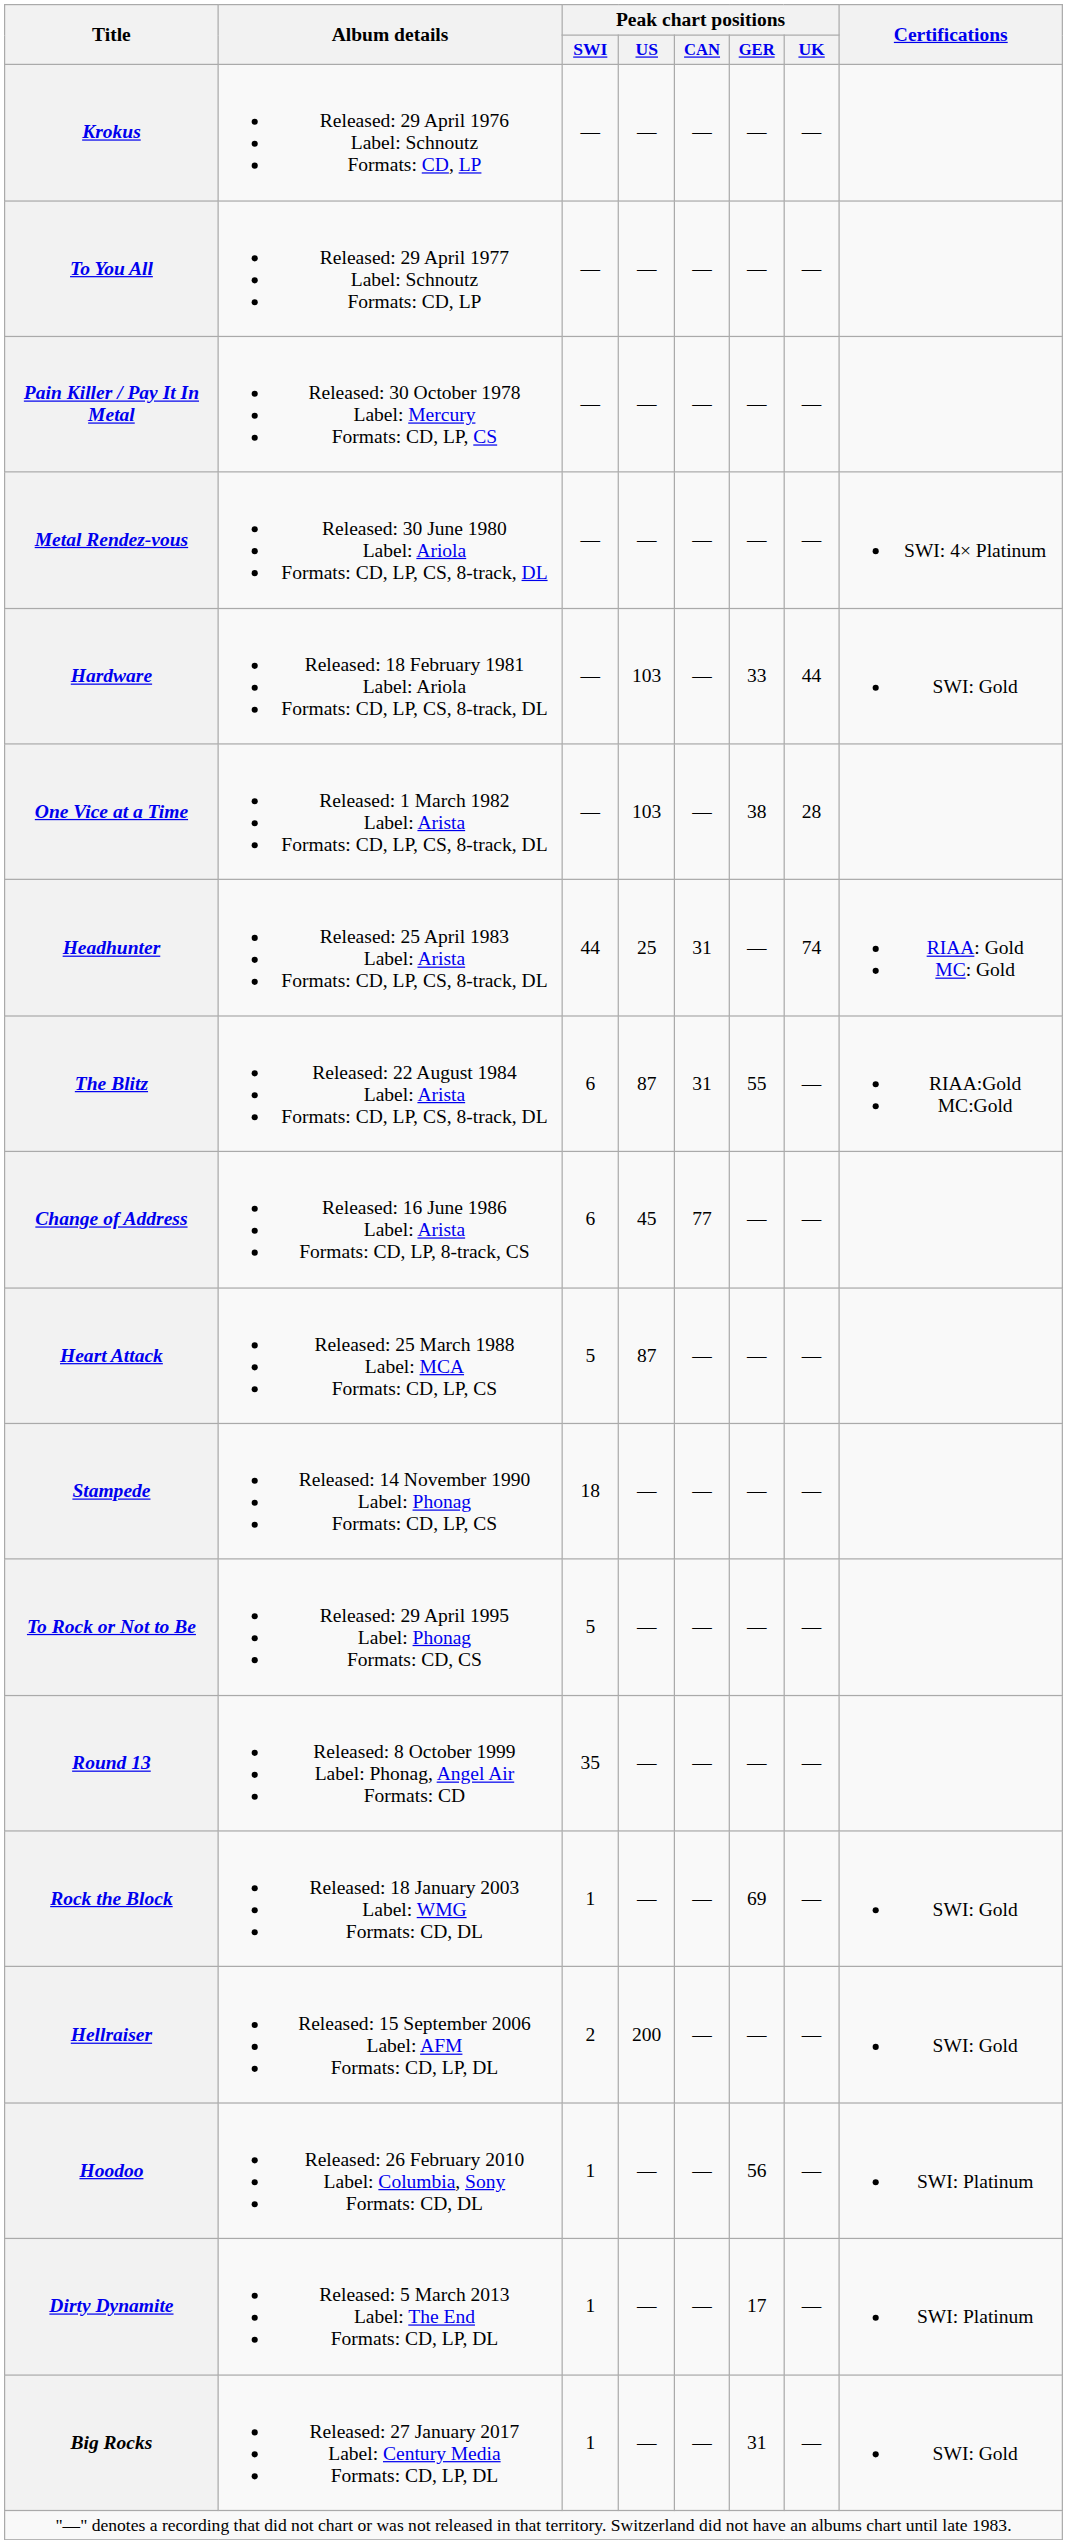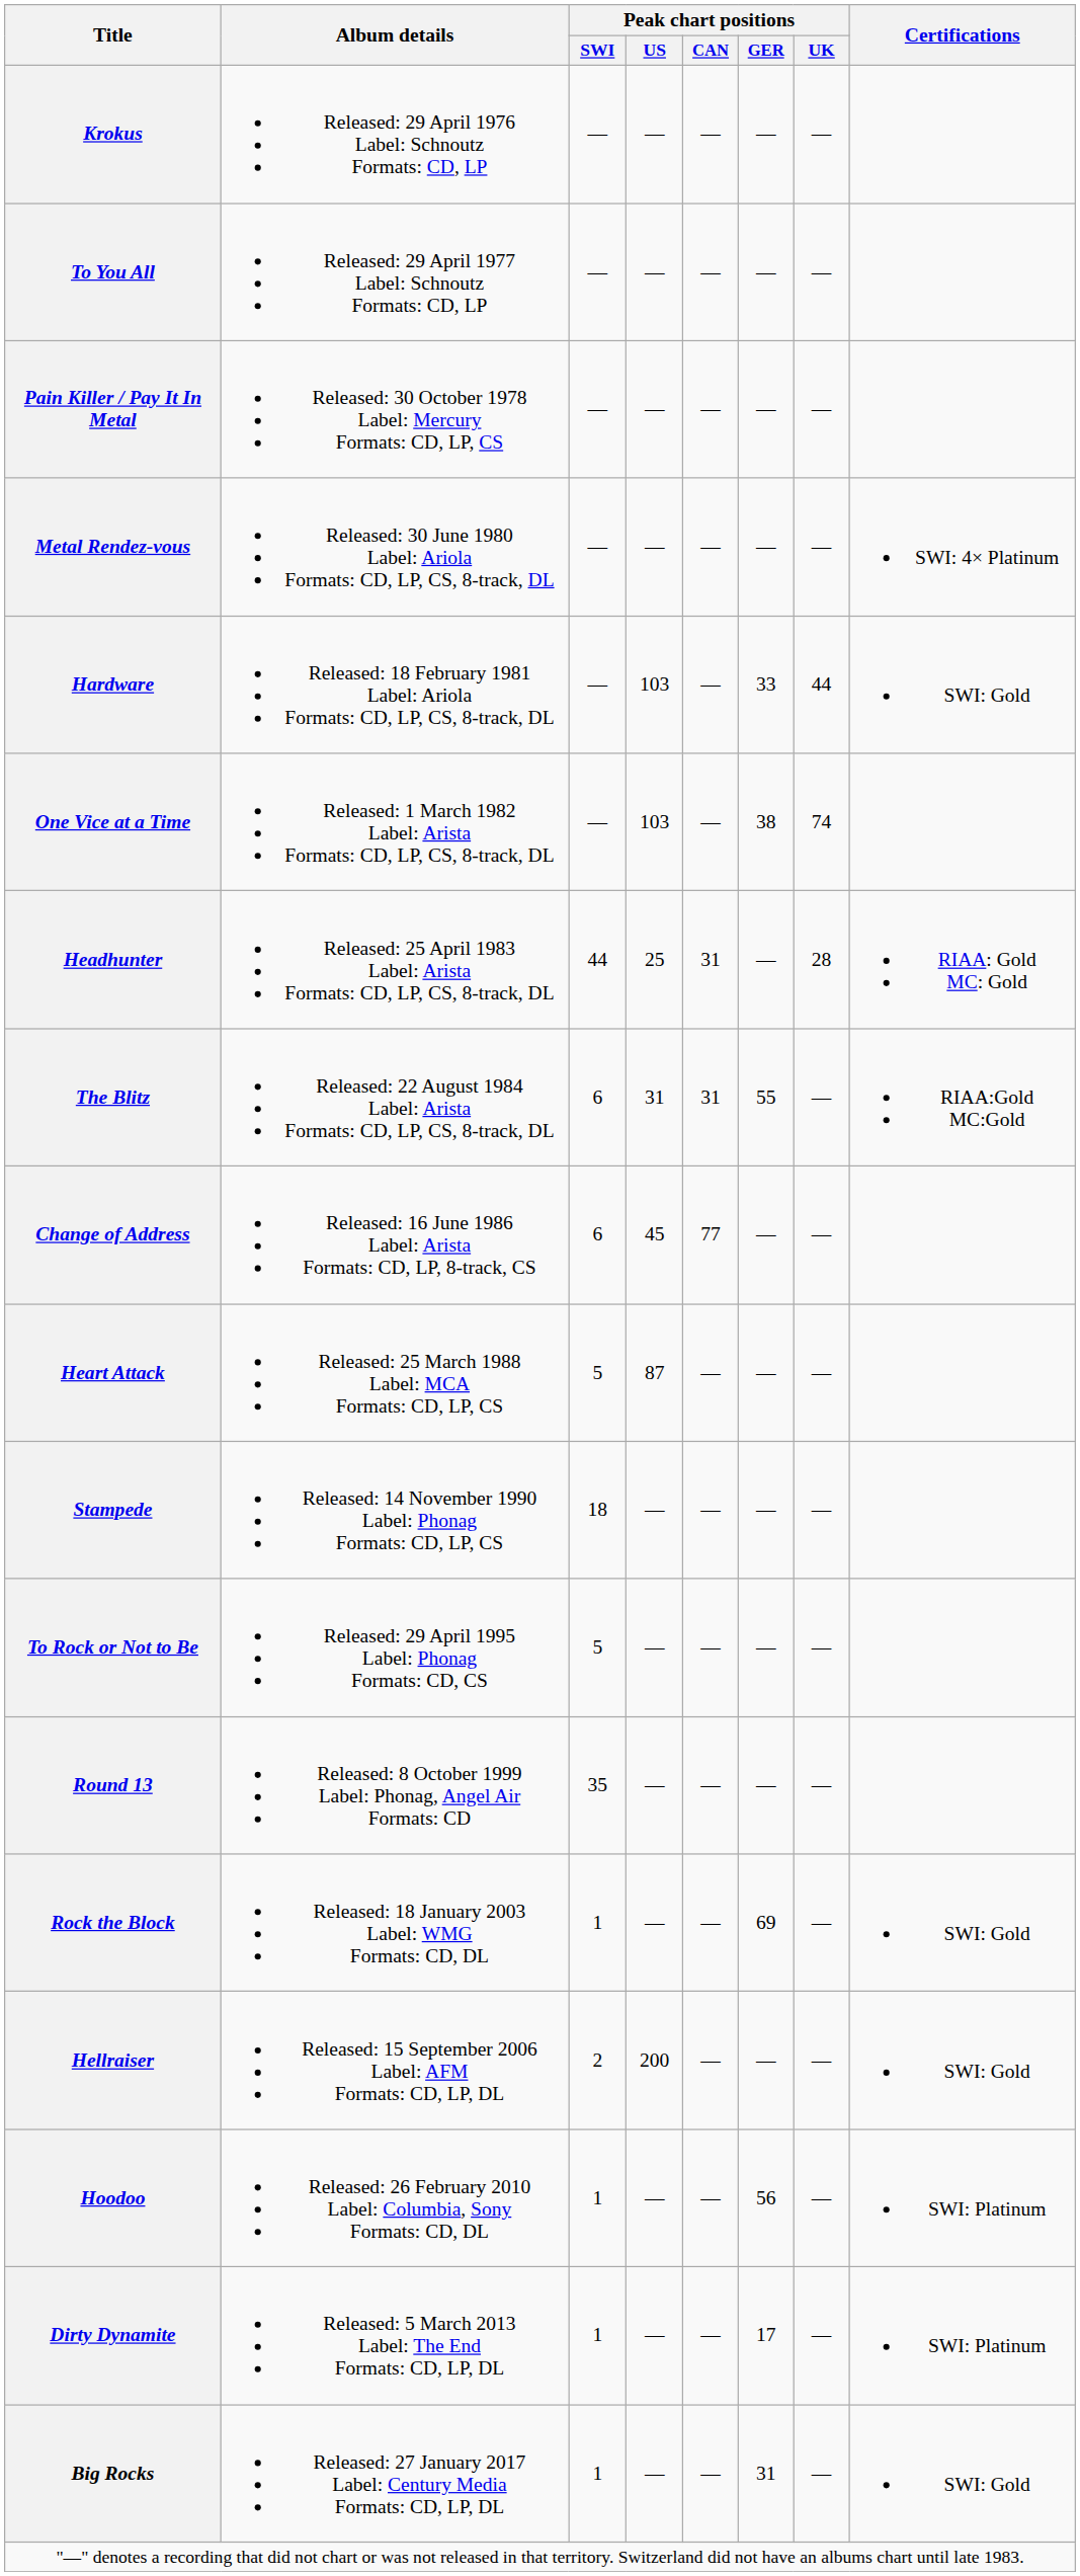One Vice at a Time | Peak chart positions / UK: 28 -> 74
Headhunter | Peak chart positions / UK: 74 -> 28
The Blitz | Peak chart positions / US: 87 -> 31
